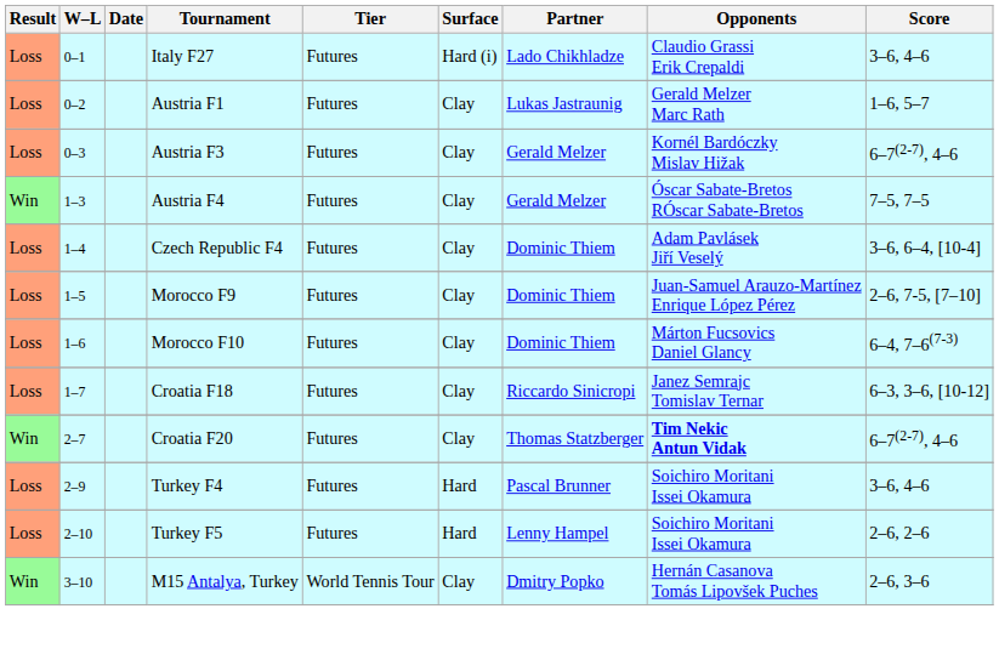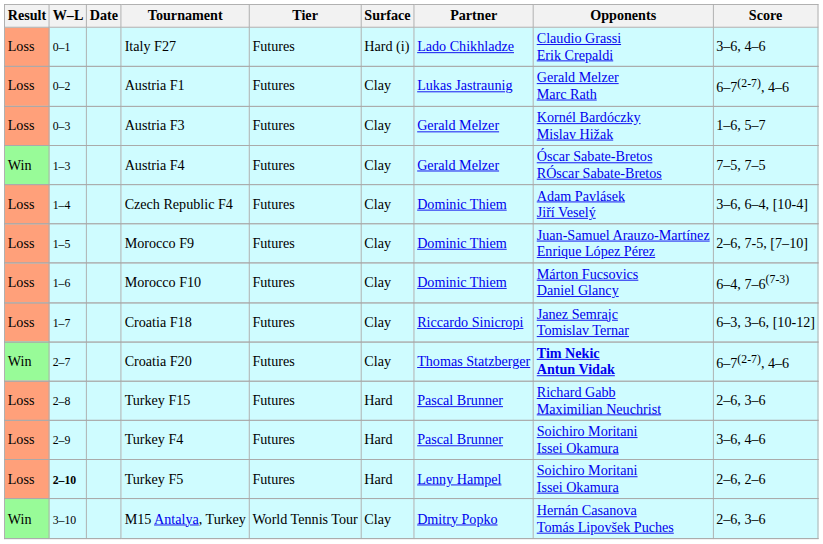Austria F1 | Score: 1–6, 5–7 -> 6–7(2-7), 4–6
Austria F3 | Score: 6–7(2-7), 4–6 -> 1–6, 5–7
+ row: Loss | 2–8 | Turkey F15 | Futures | Hard | Pascal Brunner | Richard Gabb Maximilian Neuchrist | 2–6, 3–6
Turkey F5 | W–L: normal -> bold
